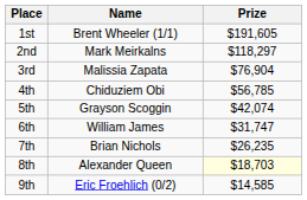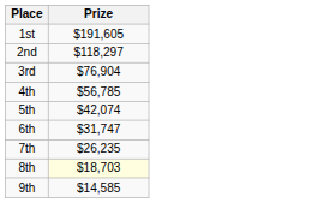- column: Name | Brent Wheeler (1/1) | Mark Meirkalns | Malissia Zapata | Chiduziem Obi | Grayson Scoggin | William James | Brian Nichols | Alexander Queen | Eric Froehlich (0/2)
